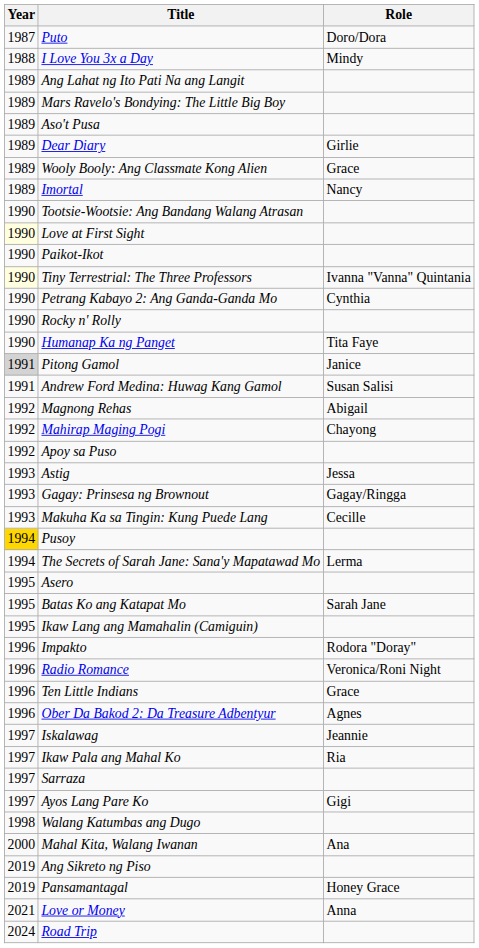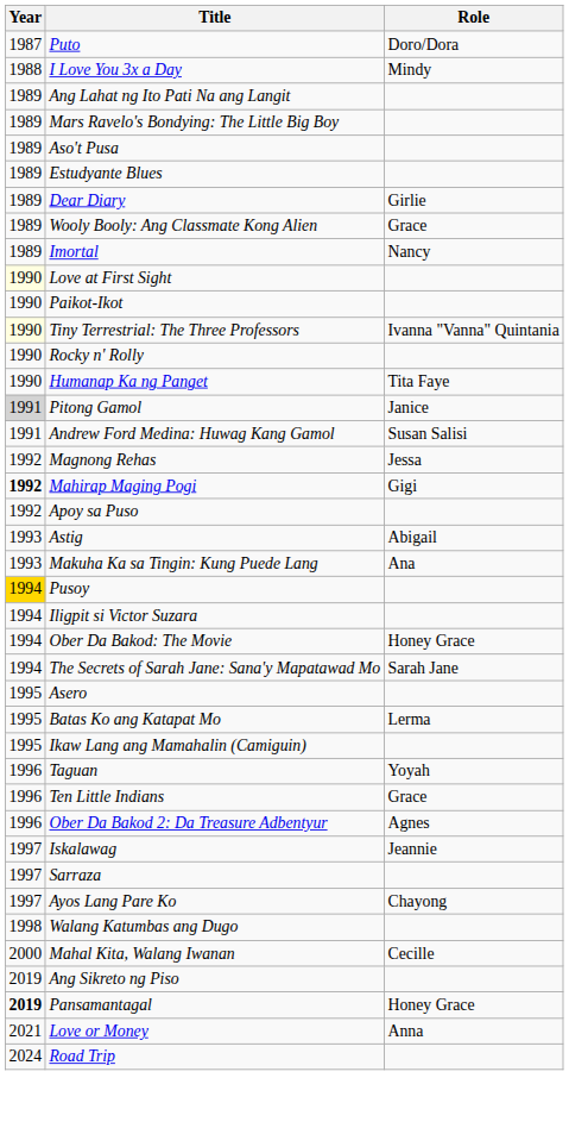+ row: 1989 | Estudyante Blues
- row: 1990 | Tootsie-Wootsie: Ang Bandang Walang Atrasan
- row: 1990 | Petrang Kabayo 2: Ang Ganda-Ganda Mo | Cynthia
Magnong Rehas | Role: Abigail -> Jessa
Mahirap Maging Pogi | Year: normal -> bold
Mahirap Maging Pogi | Role: Chayong -> Gigi
Astig | Role: Jessa -> Abigail
- row: 1993 | Gagay: Prinsesa ng Brownout | Gagay/Ringga
Makuha Ka sa Tingin: Kung Puede Lang | Role: Cecille -> Ana
+ row: 1994 | Iligpit si Victor Suzara
+ row: 1994 | Ober Da Bakod: The Movie | Honey Grace
The Secrets of Sarah Jane: Sana'y Mapatawad Mo | Role: Lerma -> Sarah Jane
Batas Ko ang Katapat Mo | Role: Sarah Jane -> Lerma
- row: 1996 | Impakto | Rodora "Doray"
+ row: 1996 | Taguan | Yoyah
- row: 1996 | Radio Romance | Veronica/Roni Night
- row: 1997 | Ikaw Pala ang Mahal Ko | Ria
Ayos Lang Pare Ko | Role: Gigi -> Chayong
Mahal Kita, Walang Iwanan | Role: Ana -> Cecille
Pansamantagal | Year: normal -> bold
